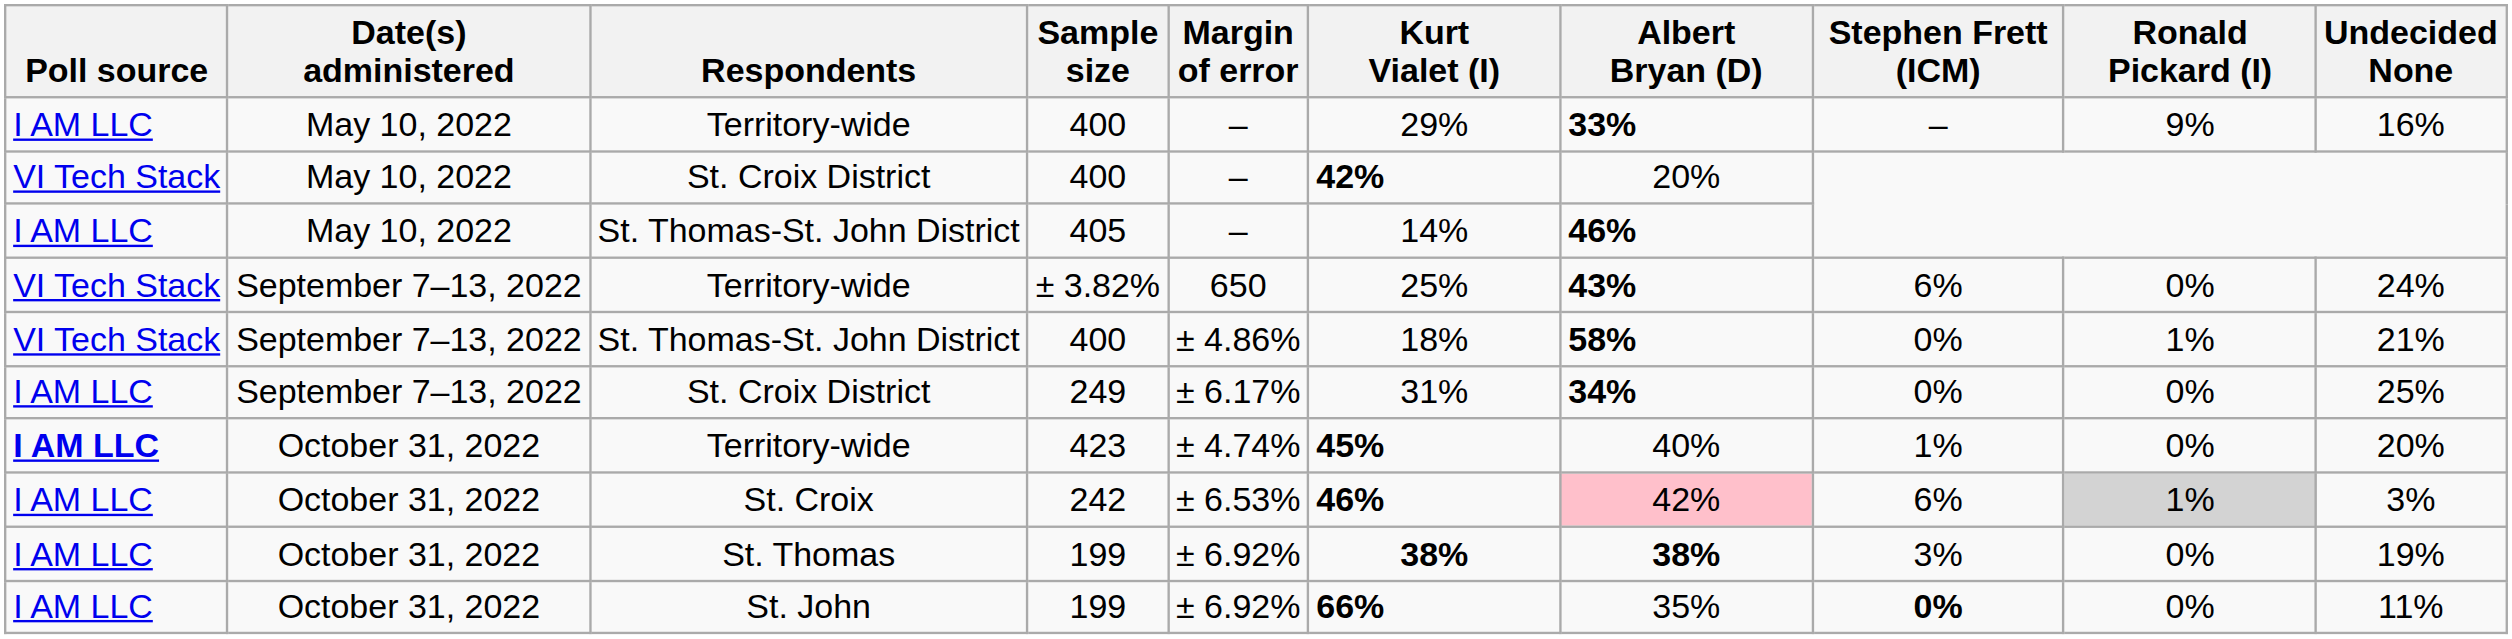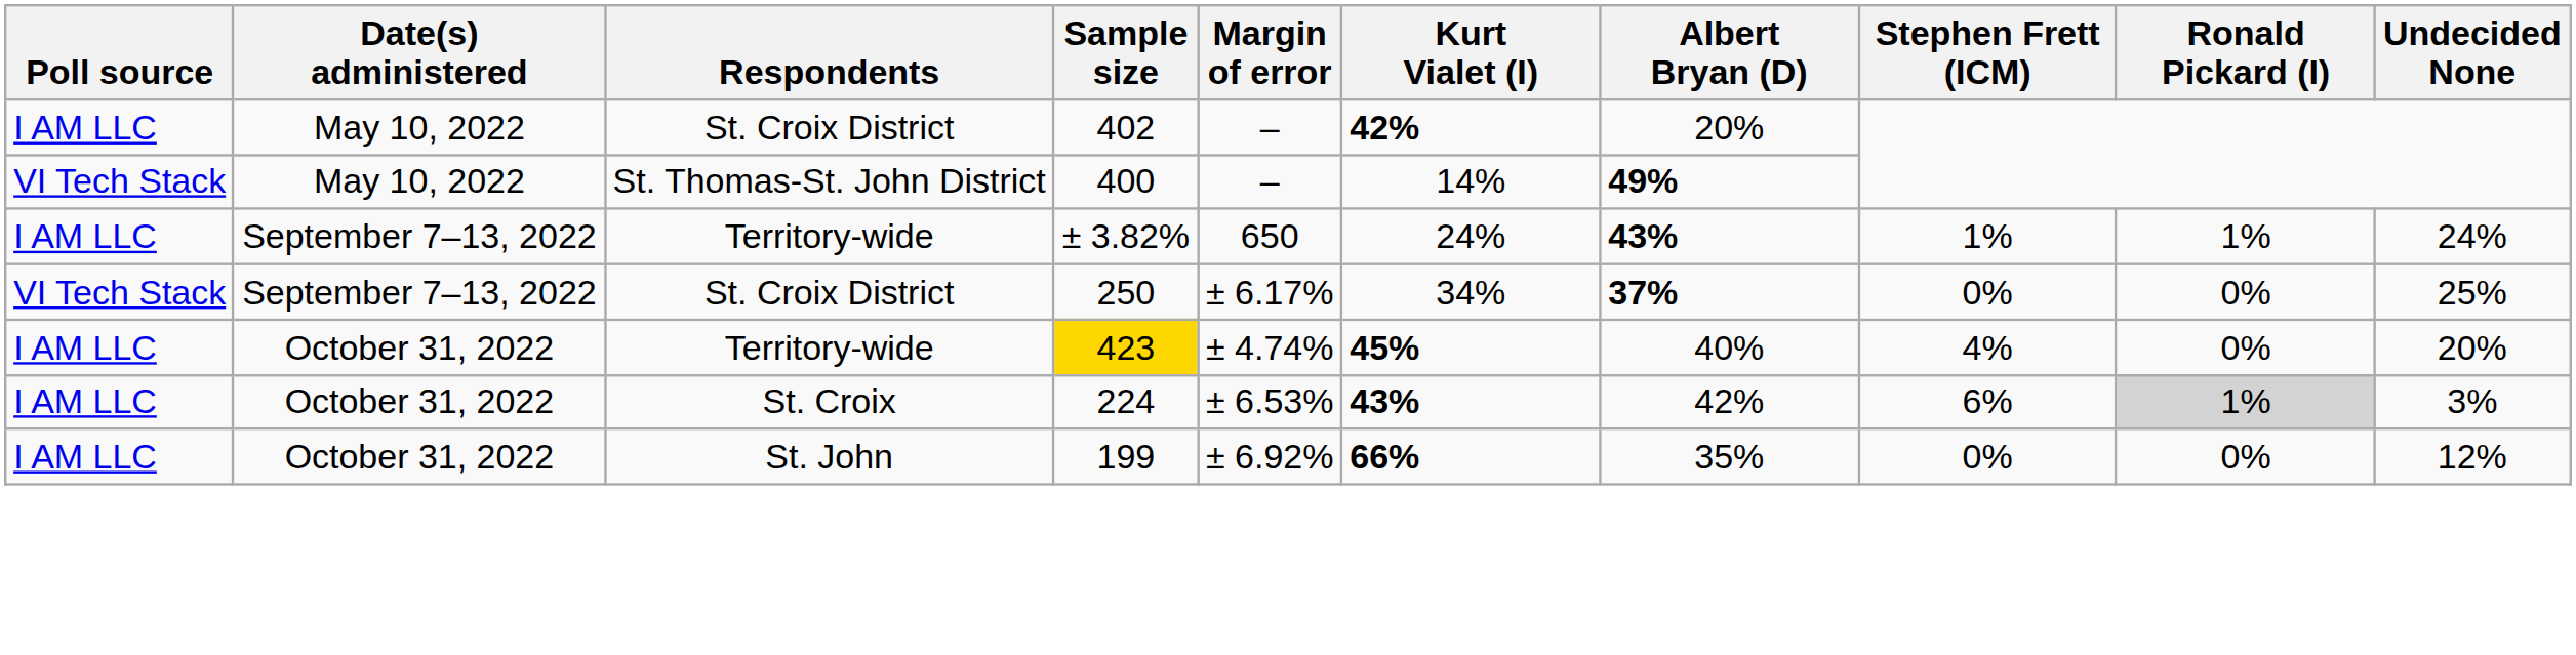- row: I AM LLC | May 10, 2022 | Territory-wide | 400 | – | 29% | 33% | – | 9% | 16%
May 10, 2022 / St. Croix District | Poll source: VI Tech Stack -> I AM LLC
May 10, 2022 / St. Croix District | Sample size: 400 -> 402
May 10, 2022 / St. Thomas-St. John District | Poll source: I AM LLC -> VI Tech Stack
May 10, 2022 / St. Thomas-St. John District | Sample size: 405 -> 400
May 10, 2022 / St. Thomas-St. John District | Albert Bryan (D): 46% -> 49%
September 7–13, 2022 / Territory-wide | Poll source: VI Tech Stack -> I AM LLC
September 7–13, 2022 / Territory-wide | Kurt Vialet (I): 25% -> 24%
September 7–13, 2022 / Territory-wide | Stephen Frett (ICM): 6% -> 1%
September 7–13, 2022 / Territory-wide | Ronald Pickard (I): 0% -> 1%
- row: VI Tech Stack | September 7–13, 2022 | St. Thomas-St. John District | 400 | ± 4.86% | 18% | 58% | 0% | 1% | 21%
September 7–13, 2022 / St. Croix District | Poll source: I AM LLC -> VI Tech Stack
September 7–13, 2022 / St. Croix District | Sample size: 249 -> 250
September 7–13, 2022 / St. Croix District | Kurt Vialet (I): 31% -> 34%
September 7–13, 2022 / St. Croix District | Albert Bryan (D): 34% -> 37%
October 31, 2022 / Territory-wide | Poll source: bold -> normal
October 31, 2022 / Territory-wide | Sample size: no background -> gold background
October 31, 2022 / Territory-wide | Stephen Frett (ICM): 1% -> 4%
St. Croix | Sample size: 242 -> 224
St. Croix | Kurt Vialet (I): 46% -> 43%
St. Croix | Albert Bryan (D): pink background -> no background
- row: I AM LLC | October 31, 2022 | St. Thomas | 199 | ± 6.92% | 38% | 38% | 3% | 0% | 19%
St. John | Stephen Frett (ICM): bold -> normal
St. John | Undecided None: 11% -> 12%
